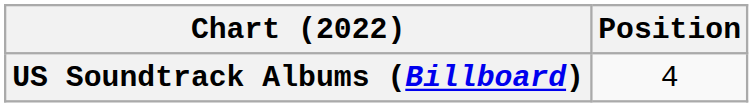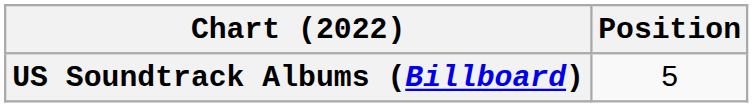US Soundtrack Albums (Billboard) | Position: 4 -> 5
